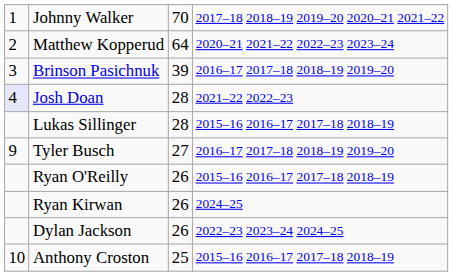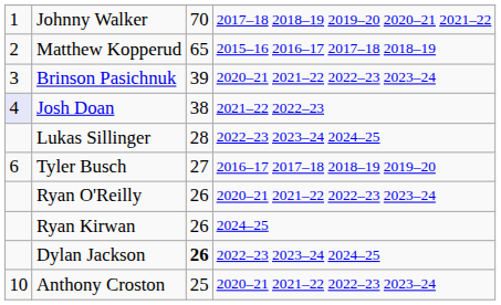Matthew Kopperud | column 3: 64 -> 65
Matthew Kopperud | column 4: 2020–21 2021–22 2022–23 2023–24 -> 2015–16 2016–17 2017–18 2018–19
Brinson Pasichnuk | column 4: 2016–17 2017–18 2018–19 2019–20 -> 2020–21 2021–22 2022–23 2023–24
Josh Doan | column 3: 28 -> 38
Lukas Sillinger | column 4: 2015–16 2016–17 2017–18 2018–19 -> 2022–23 2023–24 2024–25
Tyler Busch | column 1: 9 -> 6
Ryan O'Reilly | column 4: 2015–16 2016–17 2017–18 2018–19 -> 2020–21 2021–22 2022–23 2023–24
Dylan Jackson | column 3: normal -> bold
Anthony Croston | column 4: 2015–16 2016–17 2017–18 2018–19 -> 2020–21 2021–22 2022–23 2023–24
